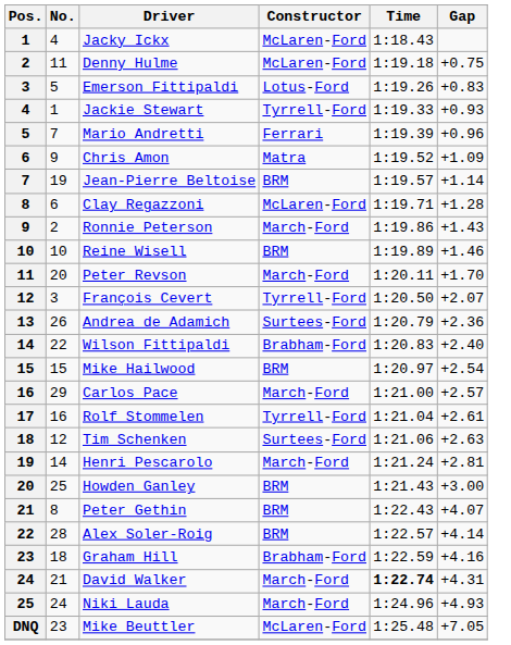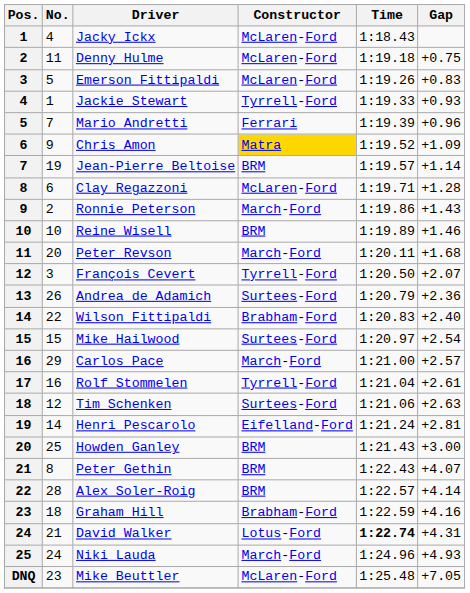Emerson Fittipaldi | Constructor: Lotus-Ford -> McLaren-Ford
Chris Amon | Constructor: no background -> gold background
Peter Revson | Gap: +1.70 -> +1.68
Mike Hailwood | Constructor: BRM -> Surtees-Ford
Henri Pescarolo | Constructor: March-Ford -> Eifelland-Ford
David Walker | Constructor: March-Ford -> Lotus-Ford
